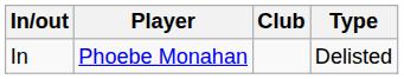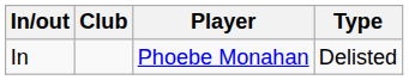columns swapped: Club <-> Player
